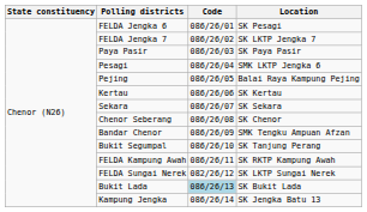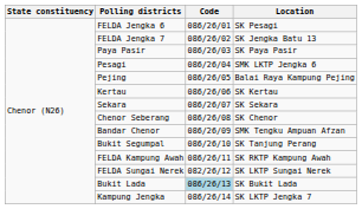FELDA Jengka 7 | Location: SK LKTP Jengka 7 -> SK Jengka Batu 13
Kampung Jengka | Location: SK Jengka Batu 13 -> SK LKTP Jengka 7
